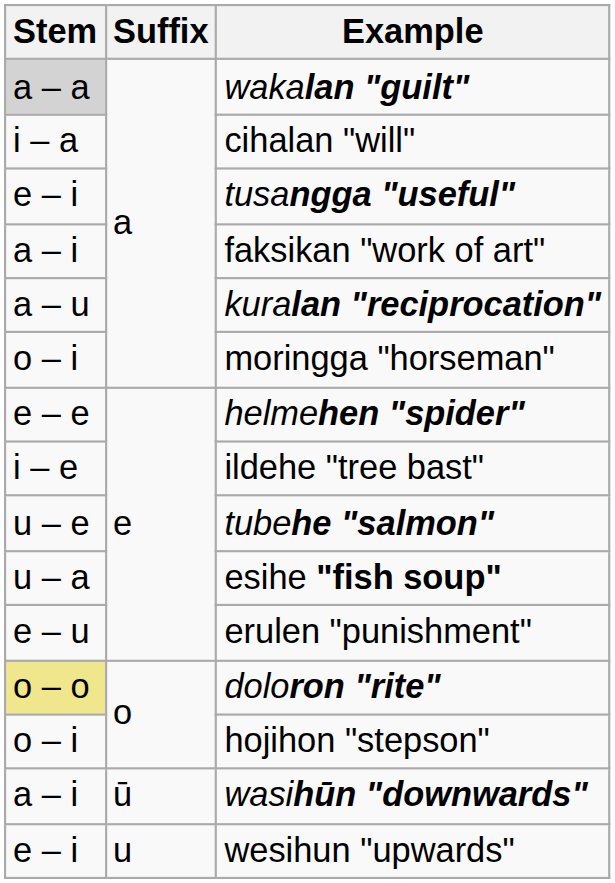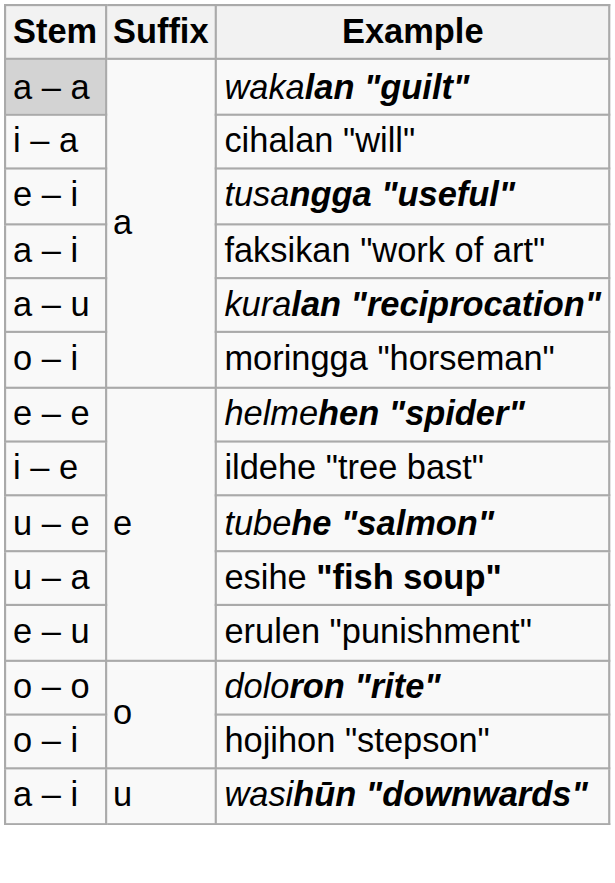doloron "rite" | Stem: khaki background -> no background
wasihūn "downwards" | Suffix: ū -> u
- row: e – i | u | wesihun "upwards"
